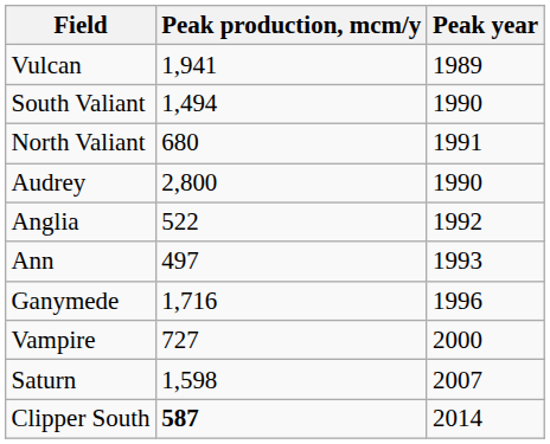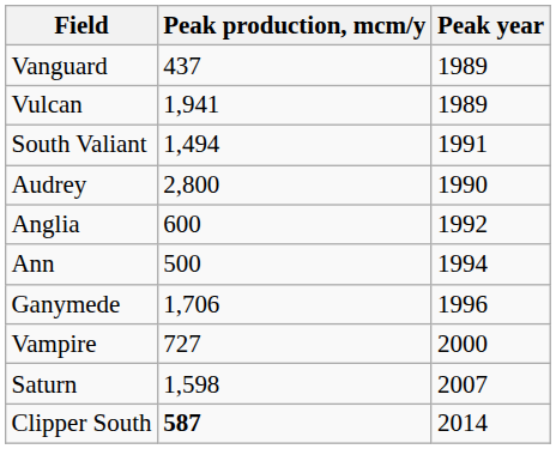+ row: Vanguard | 437 | 1989
South Valiant | Peak year: 1990 -> 1991
- row: North Valiant | 680 | 1991
Anglia | Peak production, mcm/y: 522 -> 600
Ann | Peak production, mcm/y: 497 -> 500
Ann | Peak year: 1993 -> 1994
Ganymede | Peak production, mcm/y: 1,716 -> 1,706
